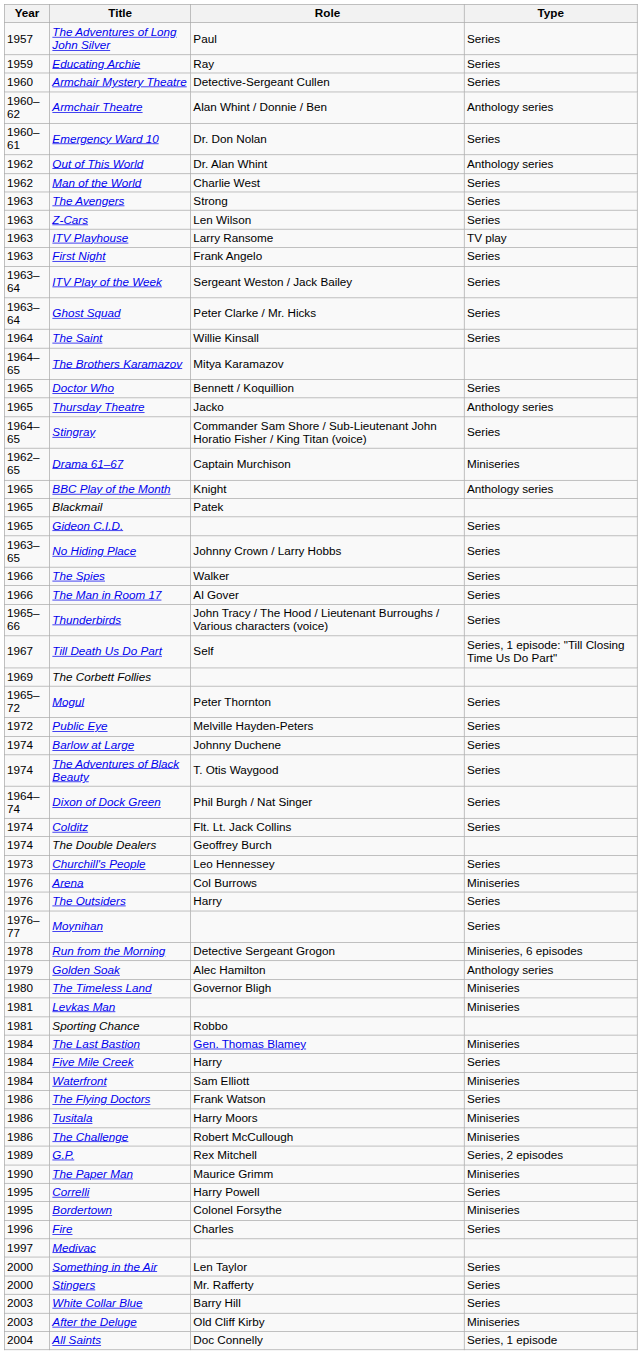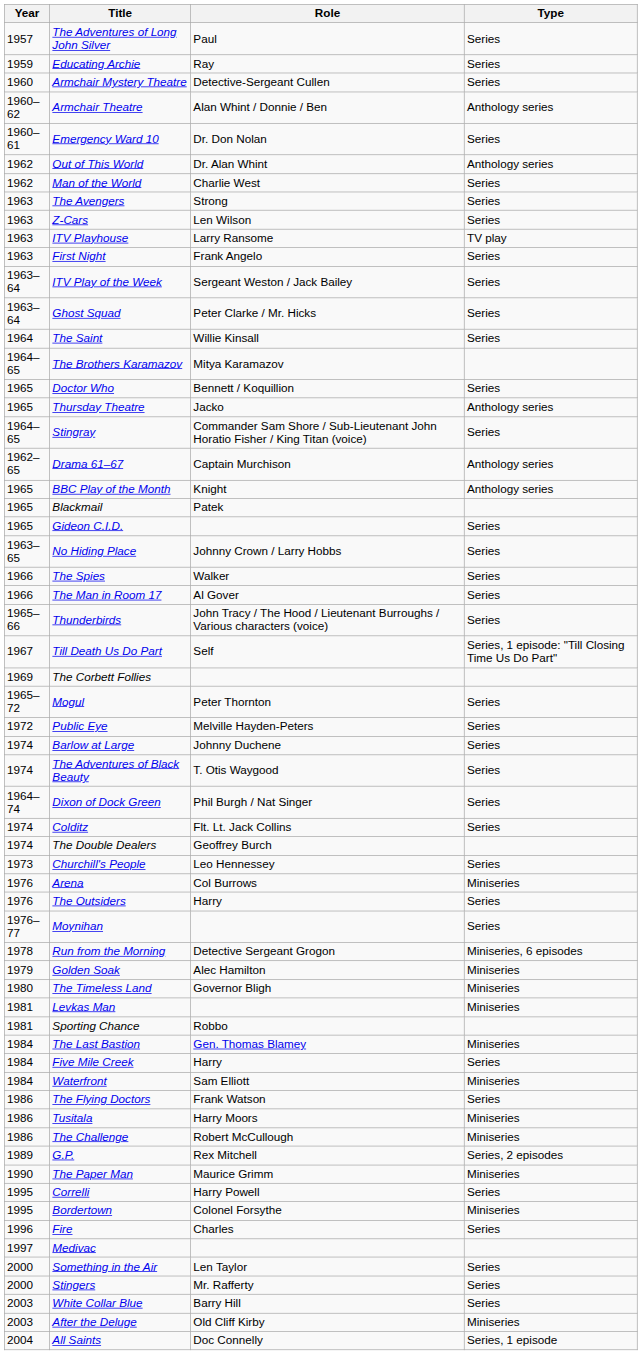Drama 61–67 | Type: Miniseries -> Anthology series
Golden Soak | Type: Anthology series -> Miniseries
